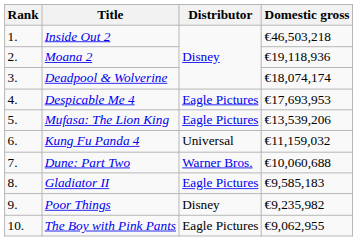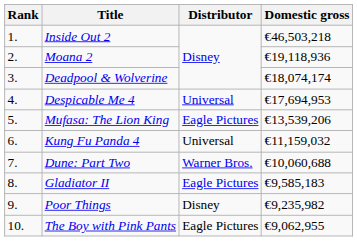Despicable Me 4 | Distributor: Eagle Pictures -> Universal
Despicable Me 4 | Domestic gross: €17,693,953 -> €17,694,953
